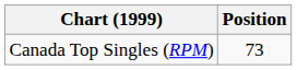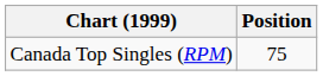Canada Top Singles (RPM) | Position: 73 -> 75
